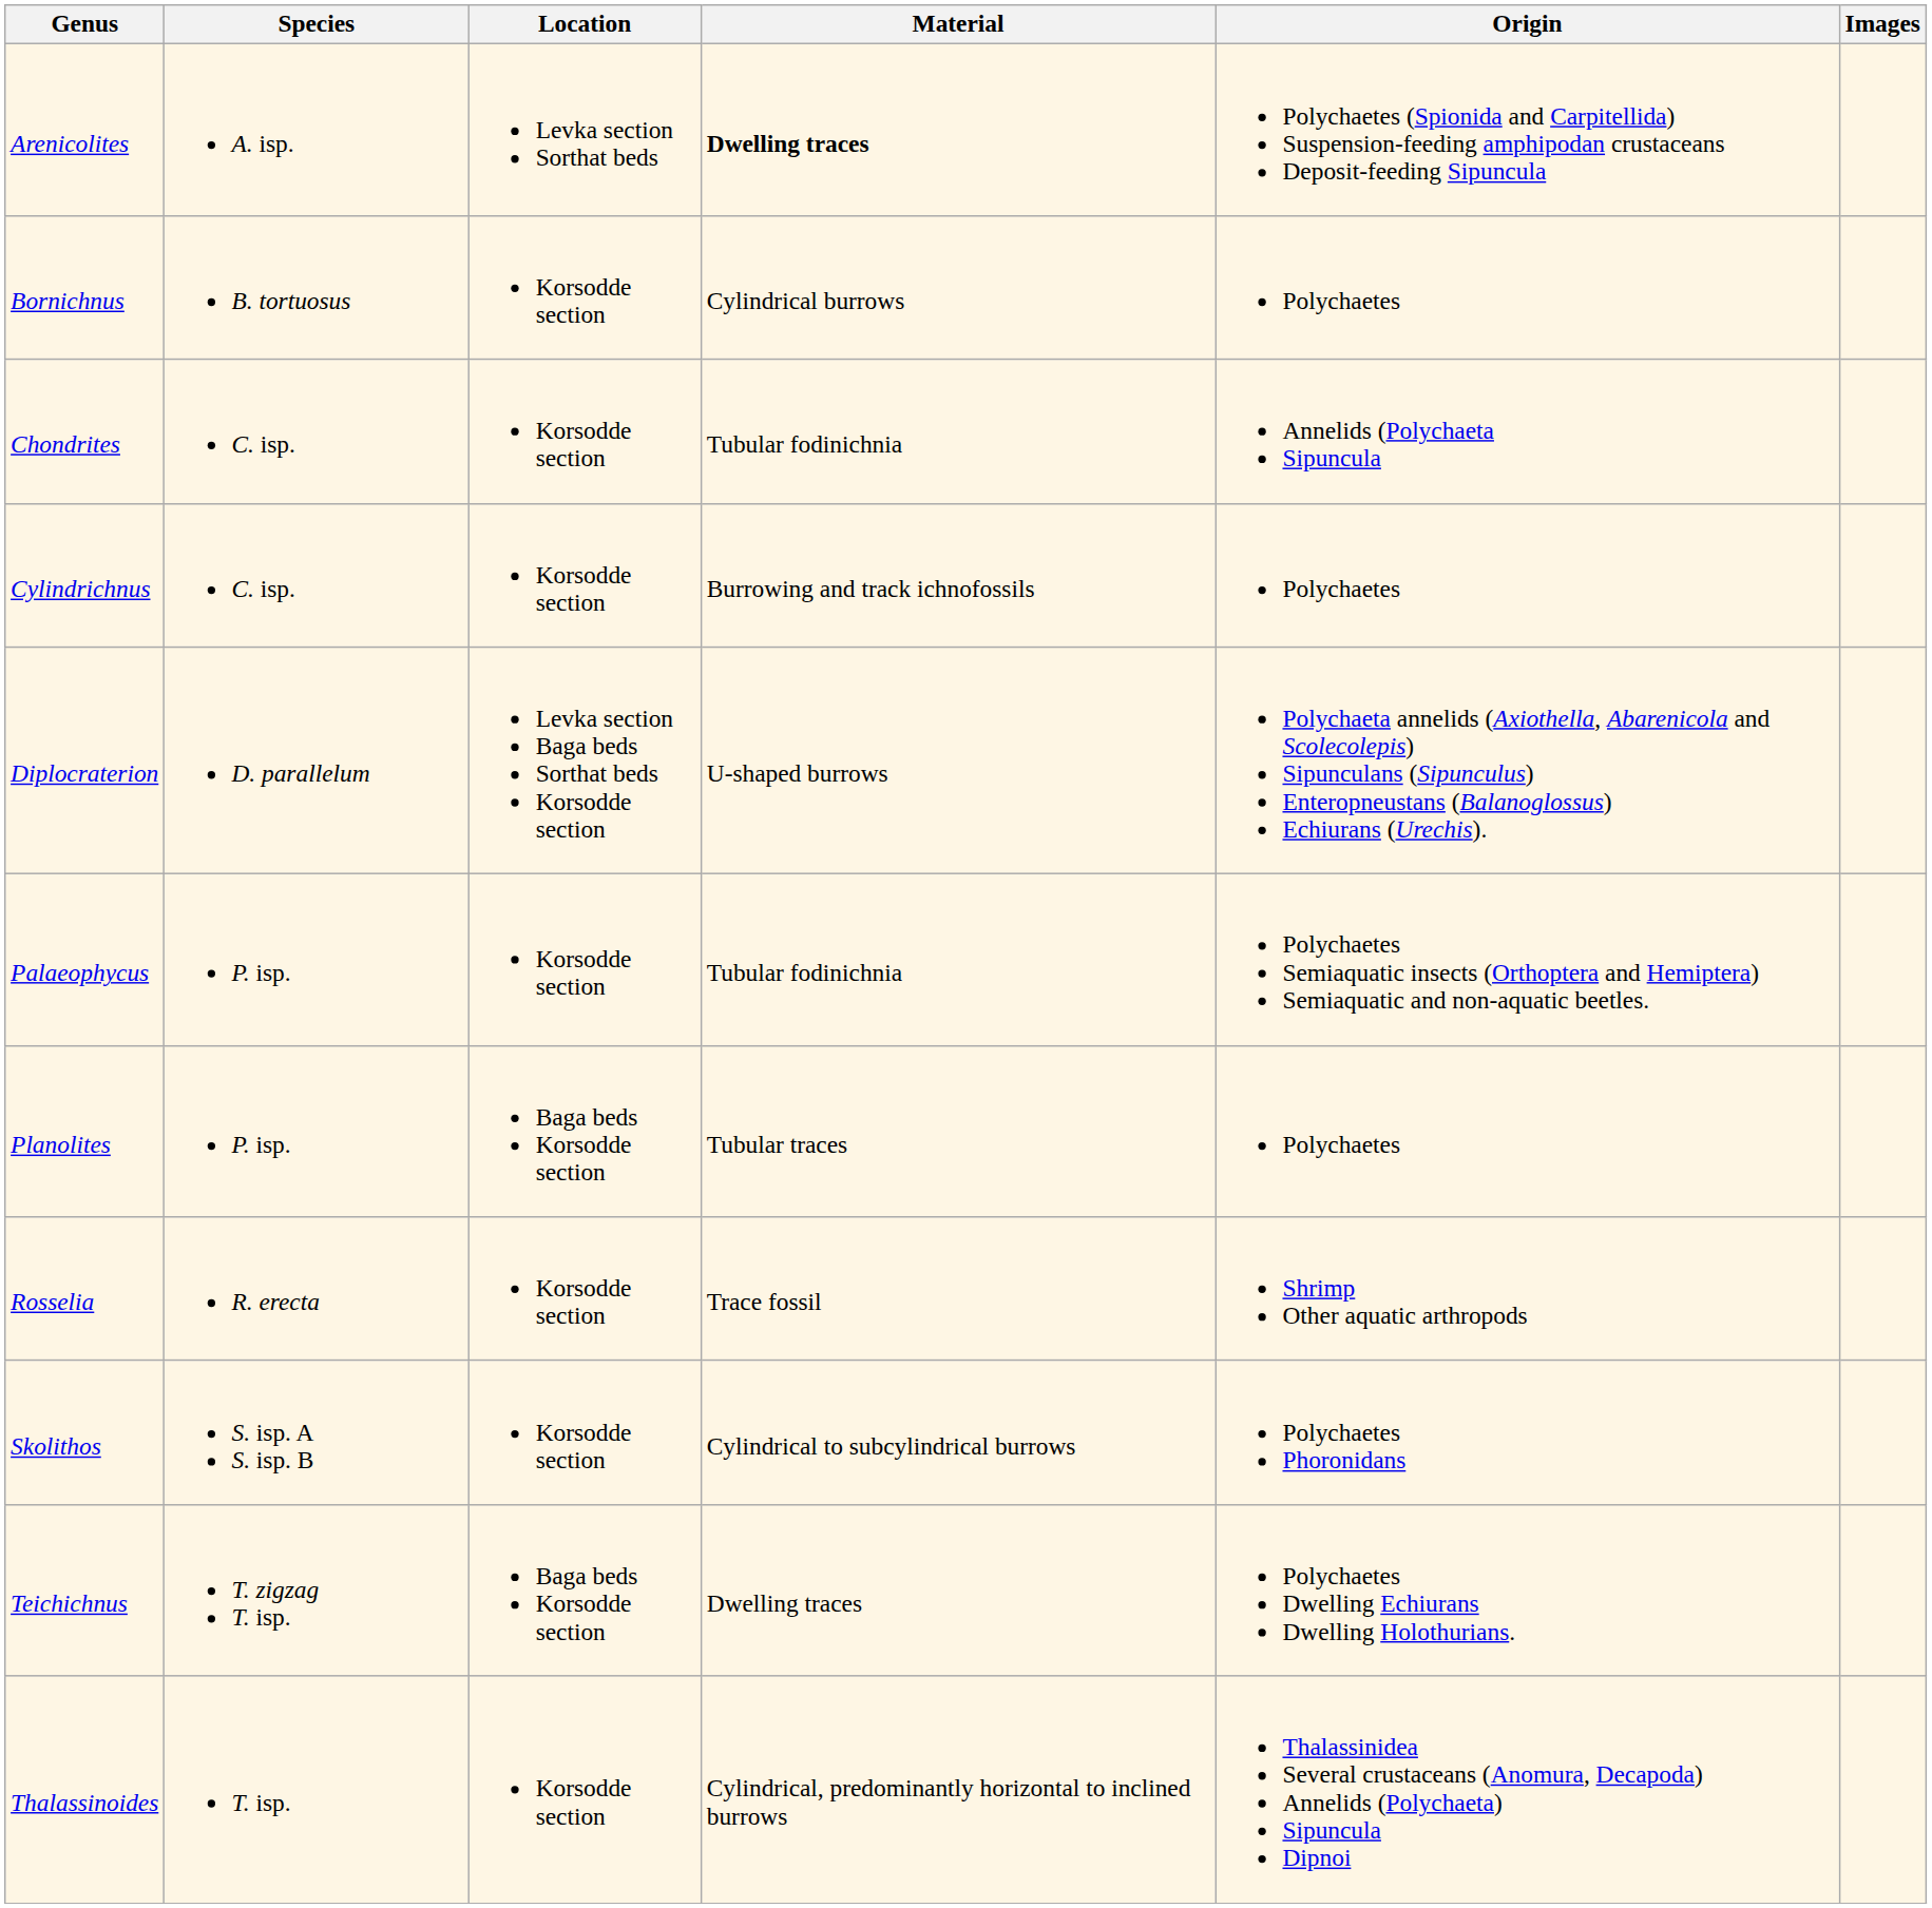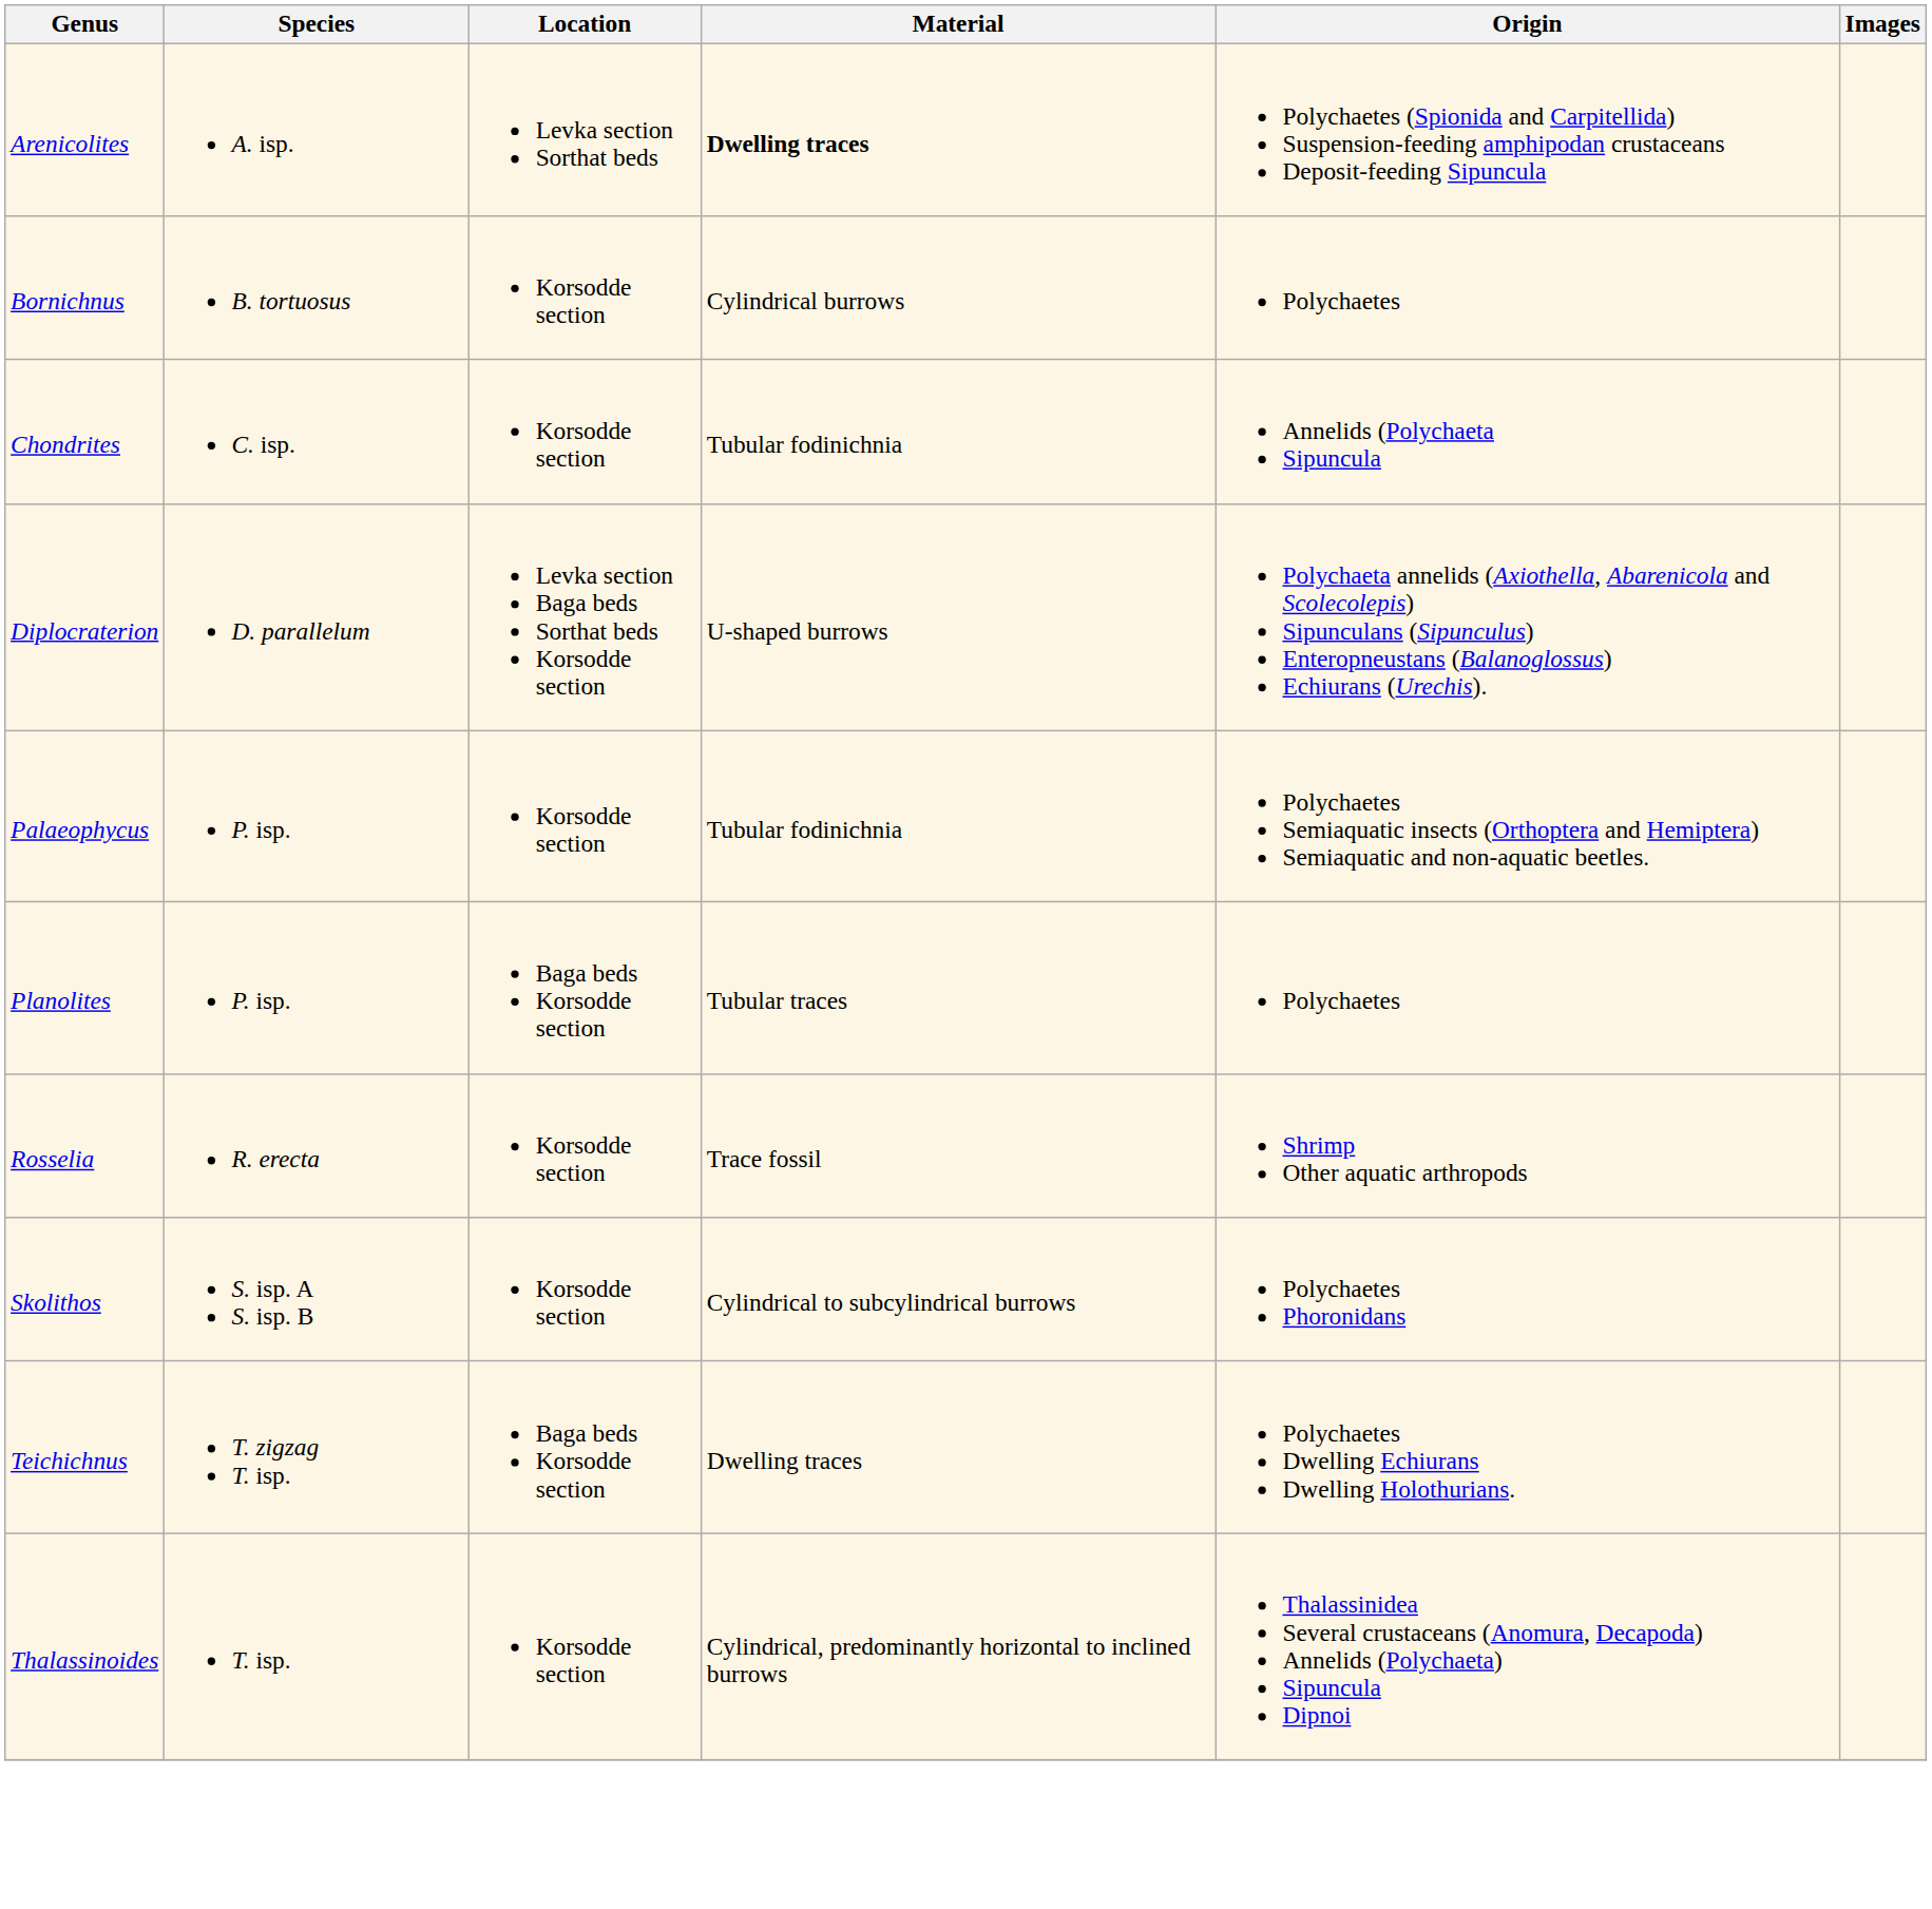- row: Cylindrichnus | C. isp. | Korsodde section | Burrowing and track ichnofossils | Polychaetes
